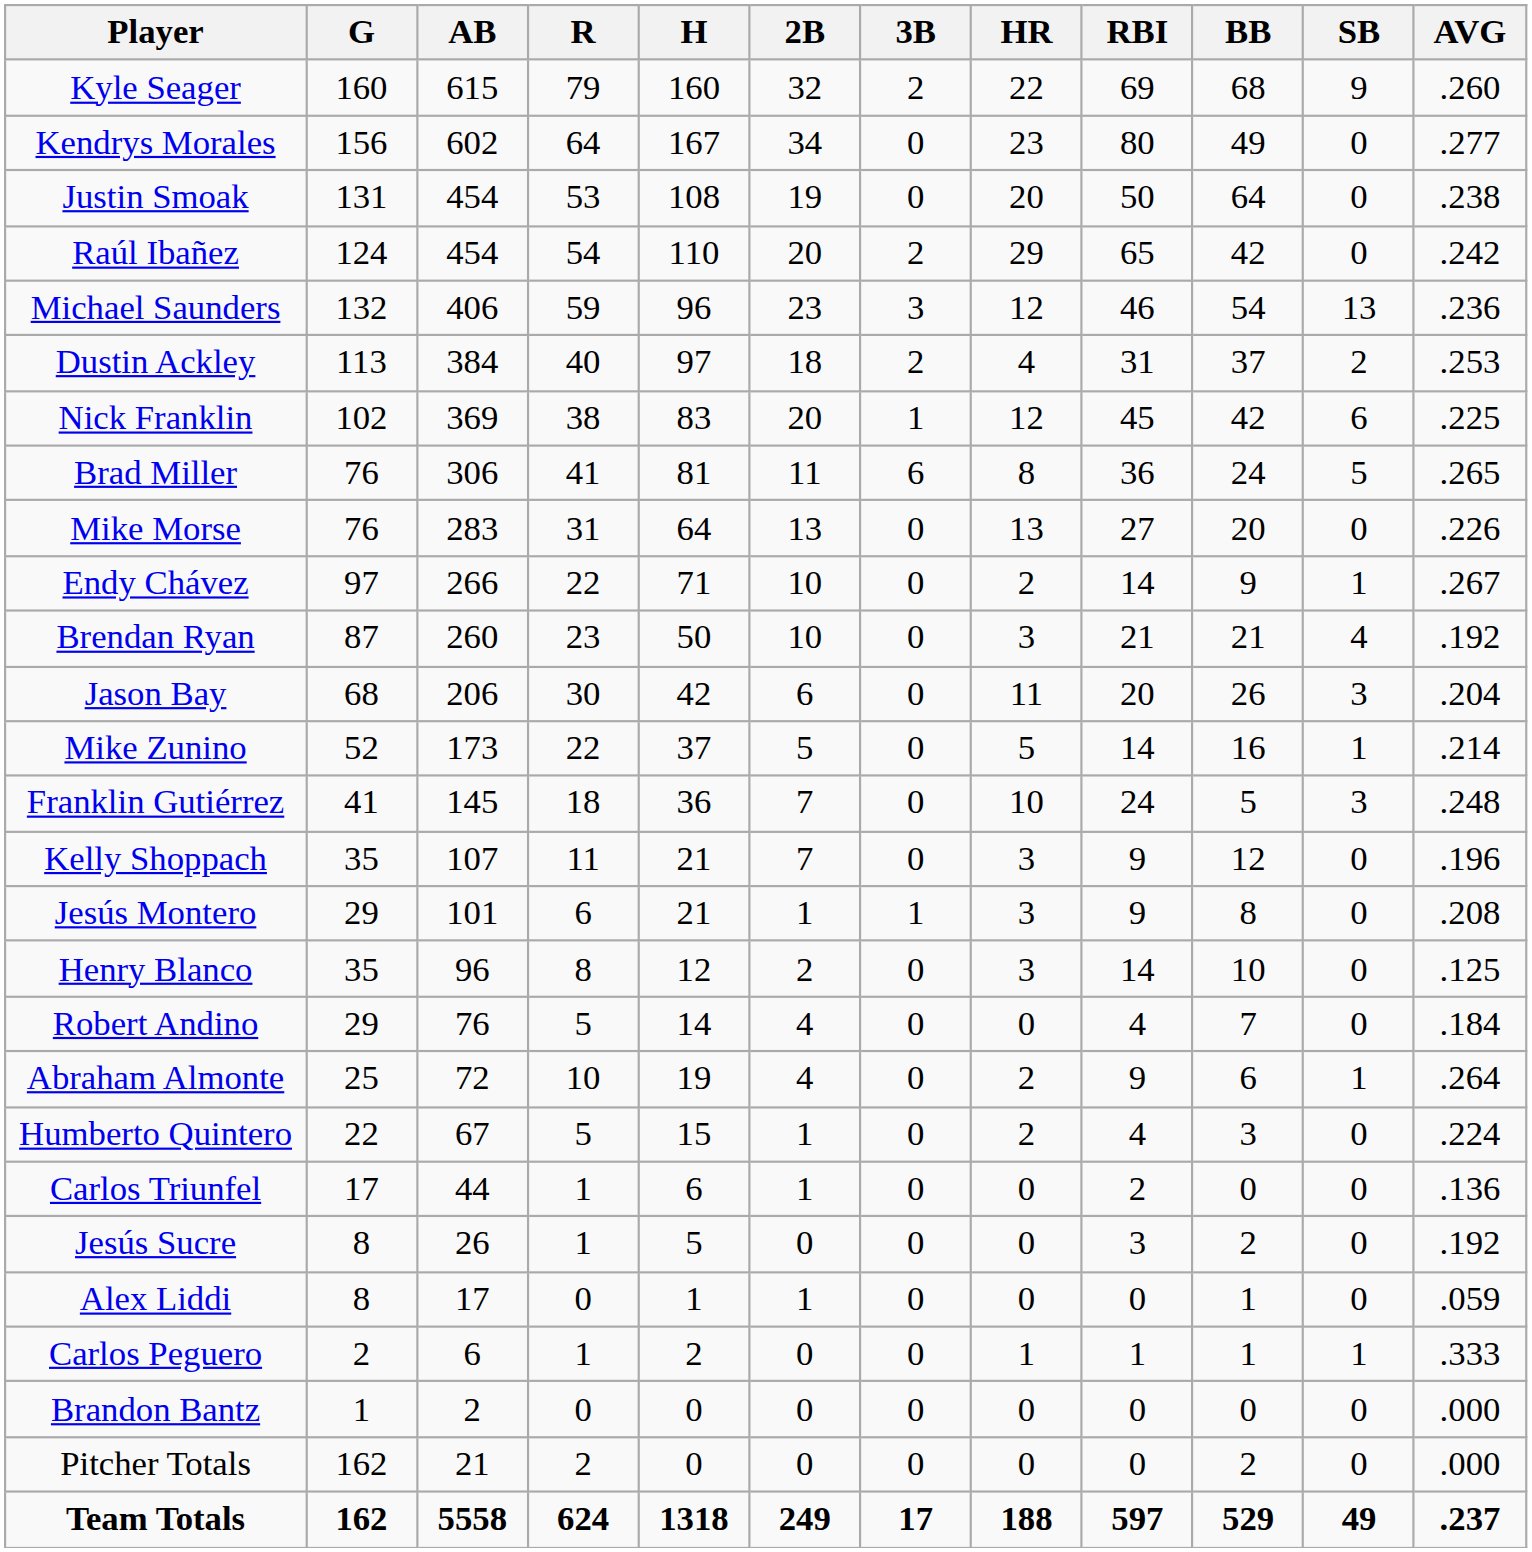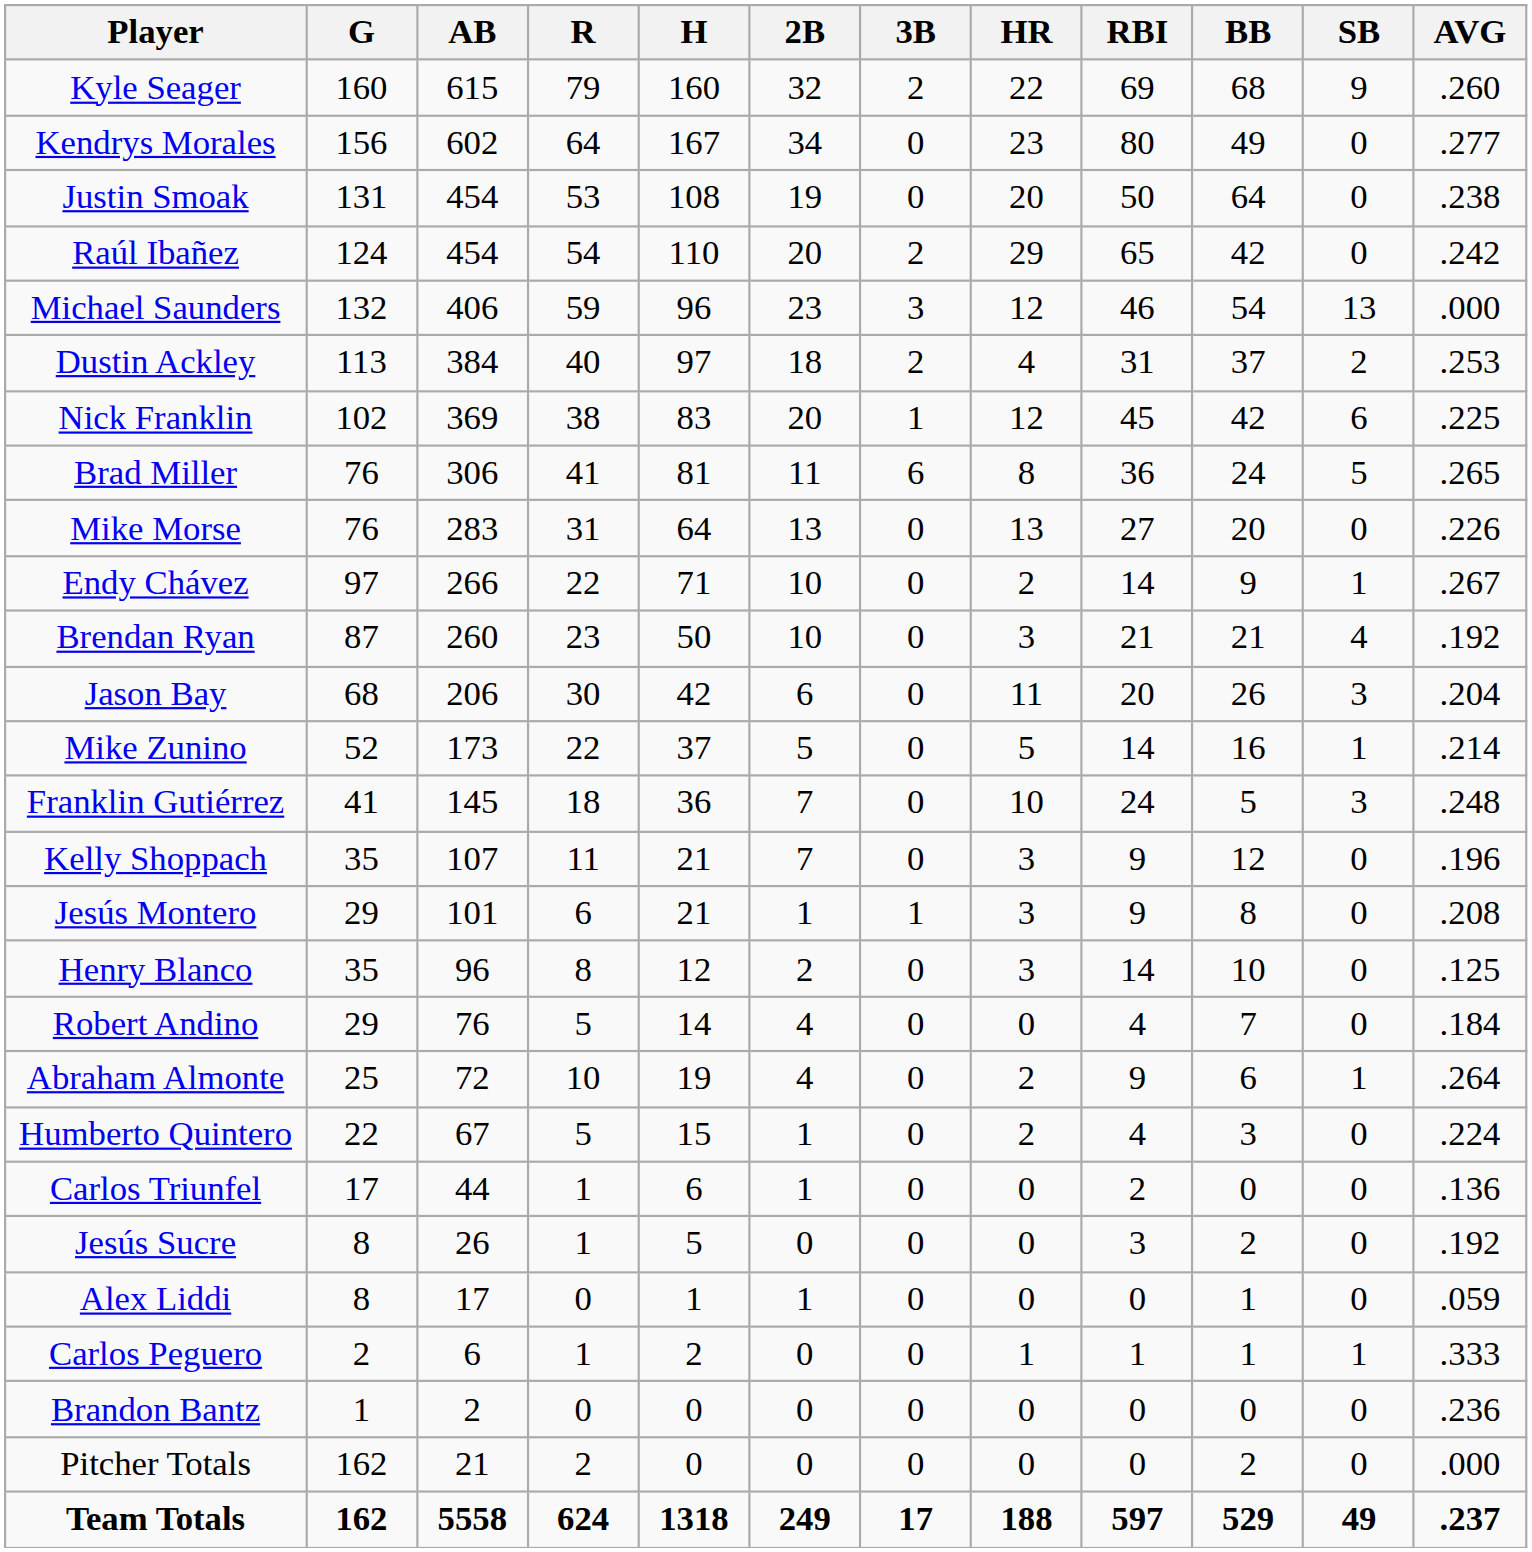Michael Saunders | AVG: .236 -> .000
Brandon Bantz | AVG: .000 -> .236
